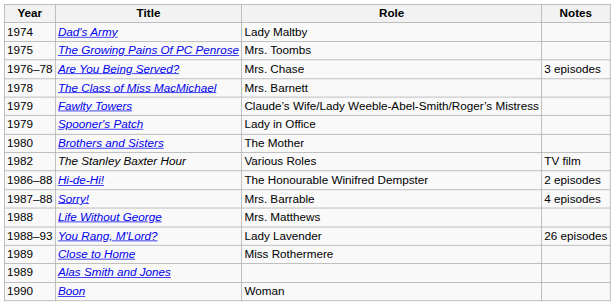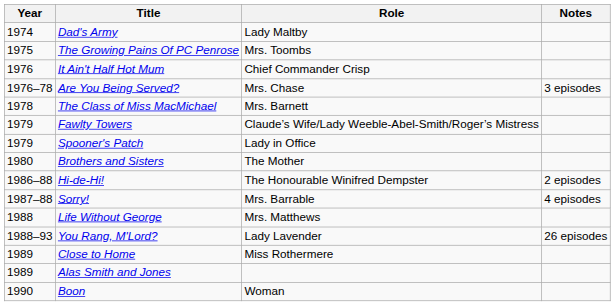+ row: 1976 | It Ain't Half Hot Mum | Chief Commander Crisp
- row: 1982 | The Stanley Baxter Hour | Various Roles | TV film
